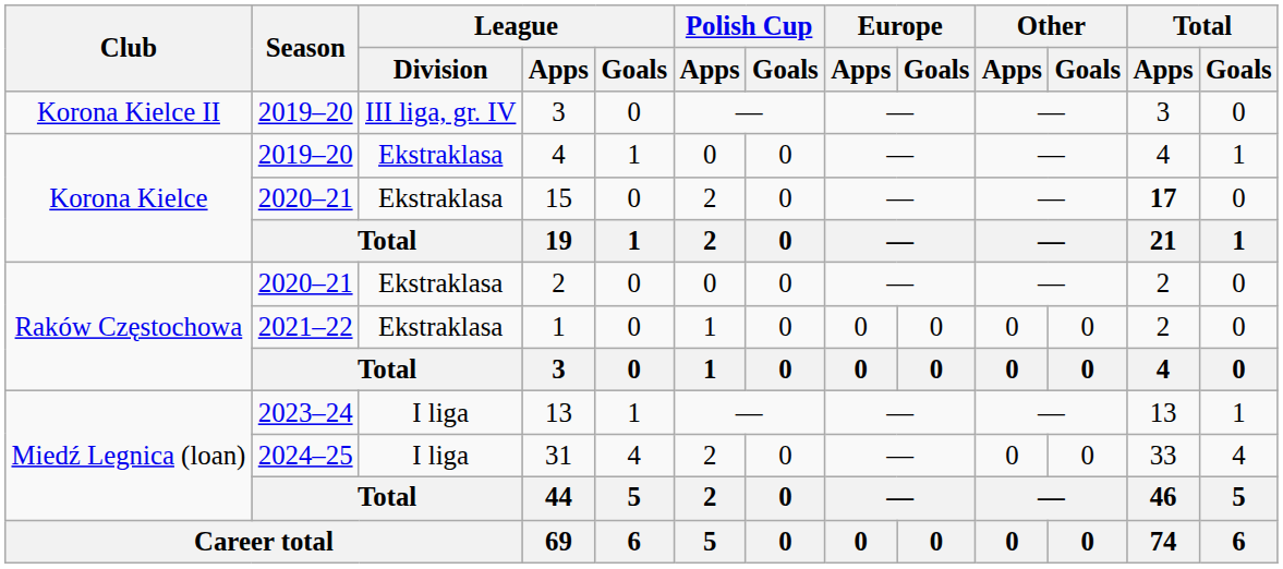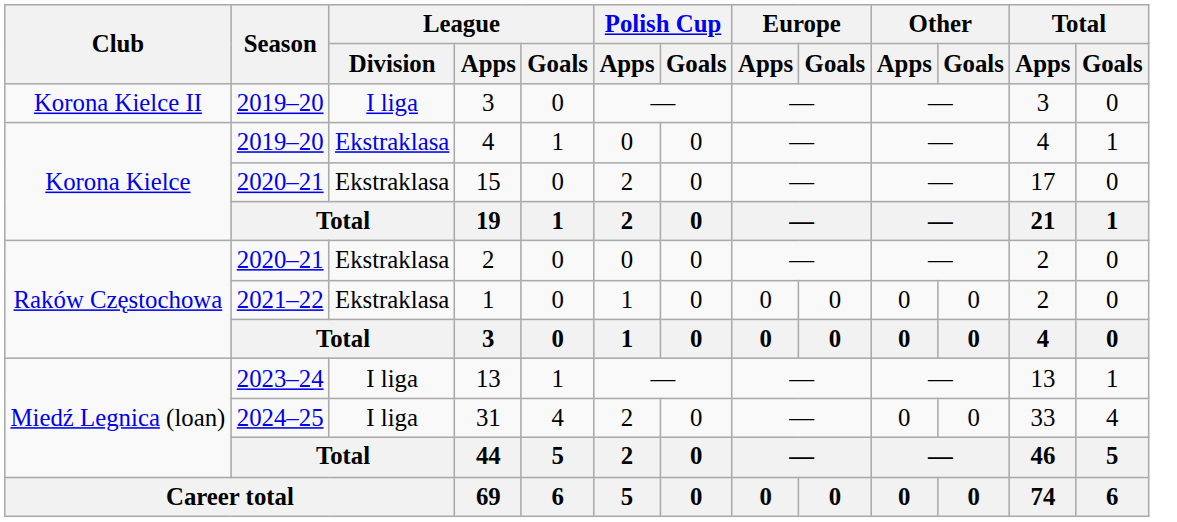2019–20 / 3 | League / Division: III liga, gr. IV -> I liga
15 | Total / Apps: bold -> normal
